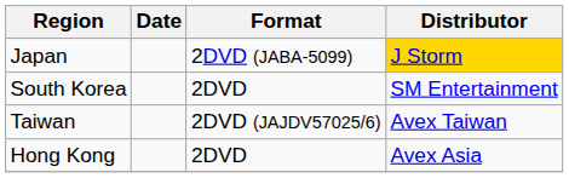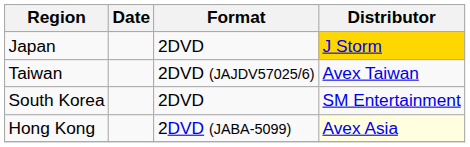Japan | Format: 2DVD (JABA-5099) -> 2DVD
rows swapped: South Korea <-> Taiwan
Hong Kong | Format: 2DVD -> 2DVD (JABA-5099)
Hong Kong | Distributor: no background -> lightyellow background
